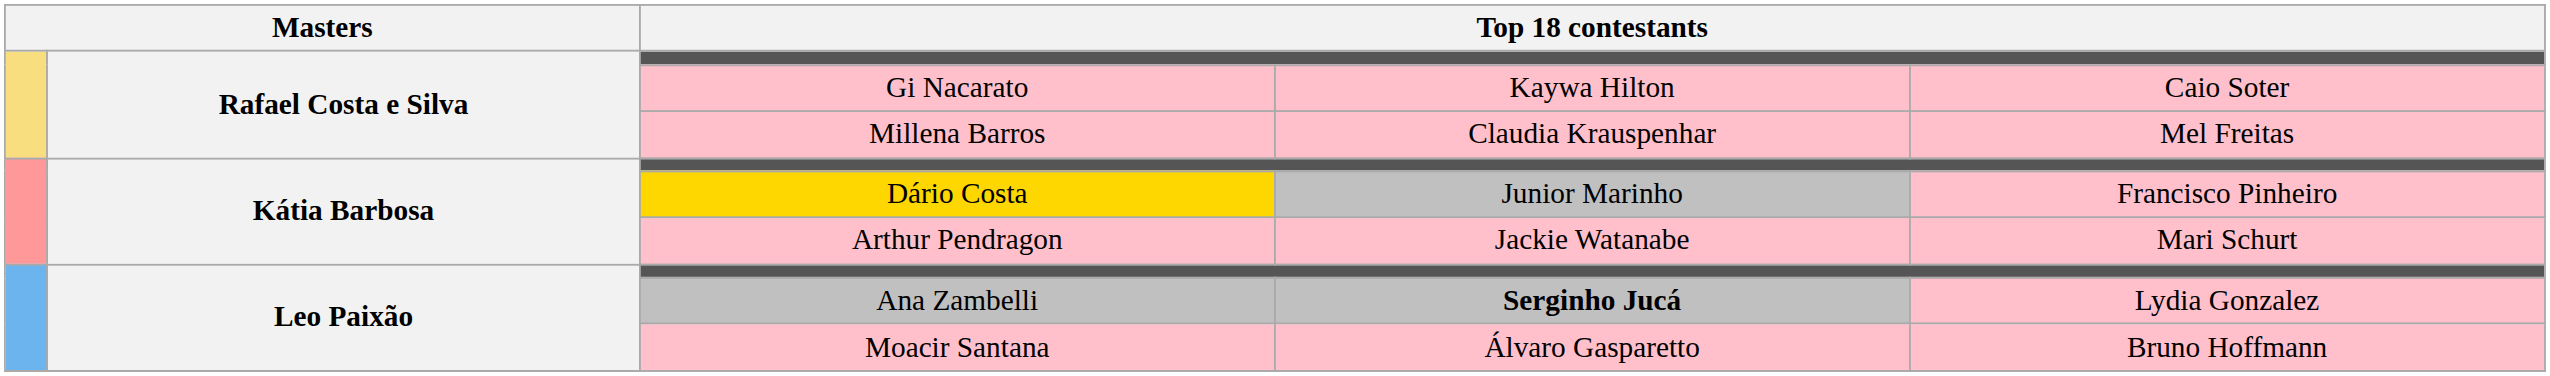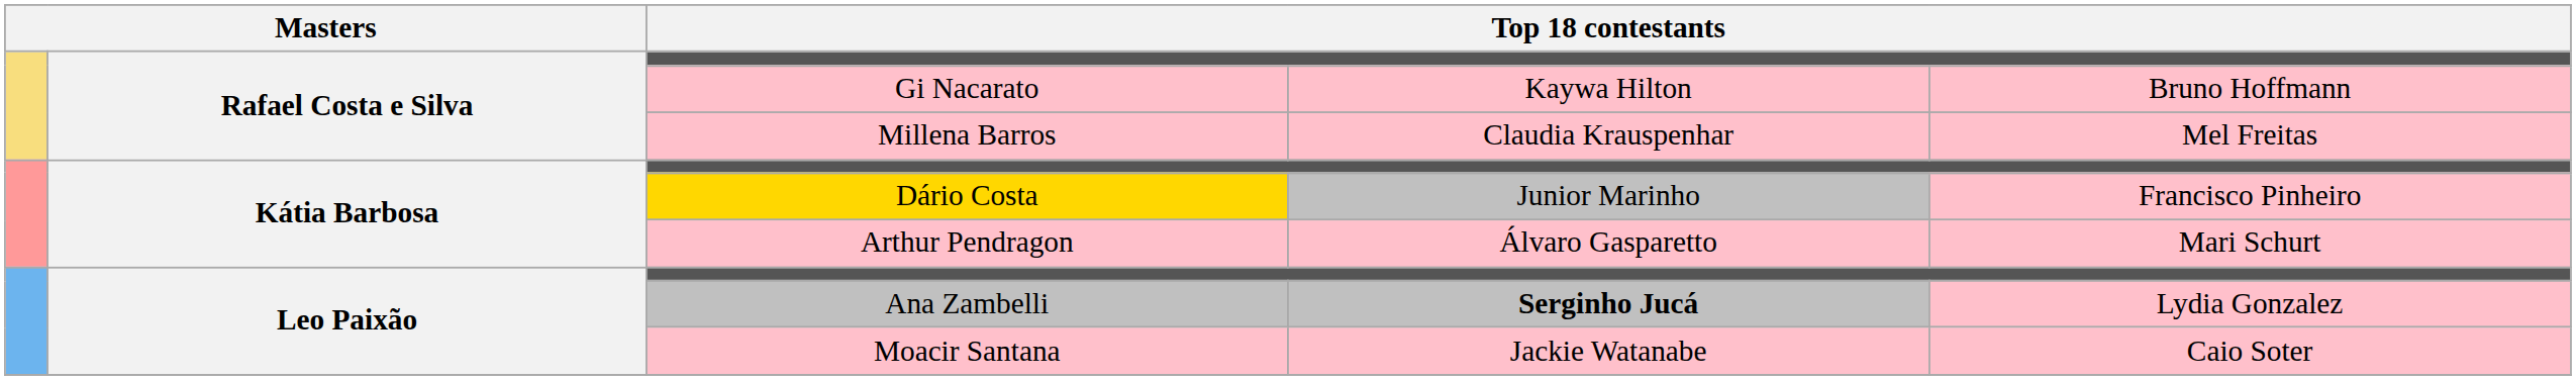Gi Nacarato | column 5: Caio Soter -> Bruno Hoffmann
Arthur Pendragon | column 4: Jackie Watanabe -> Álvaro Gasparetto
Moacir Santana | column 4: Álvaro Gasparetto -> Jackie Watanabe
Moacir Santana | column 5: Bruno Hoffmann -> Caio Soter
